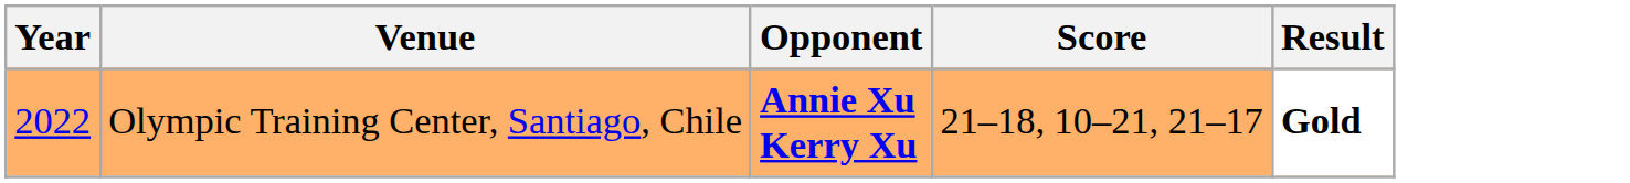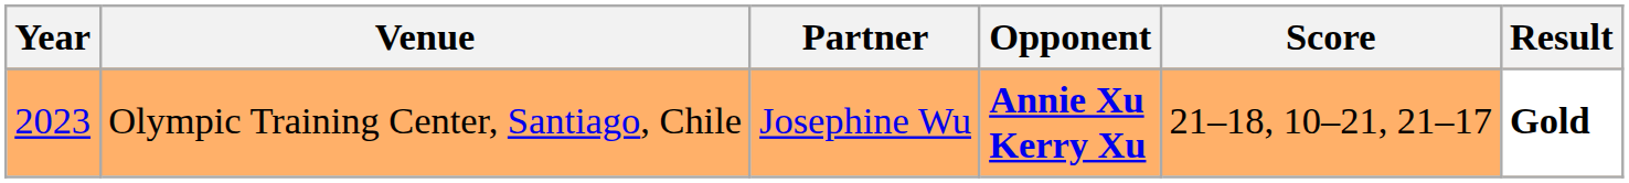+ column: Partner | Josephine Wu
Olympic Training Center, Santiago, Chile | Year: 2022 -> 2023
